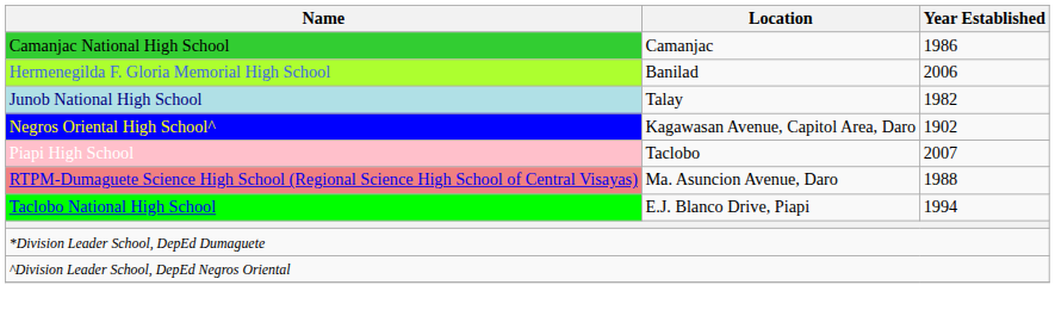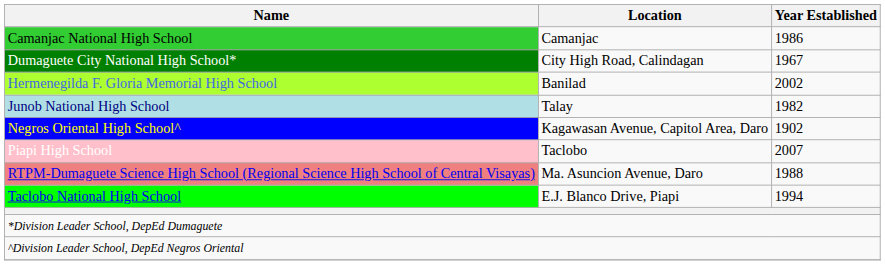+ row: Dumaguete City National High School* | City High Road, Calindagan | 1967
Hermenegilda F. Gloria Memorial High School | Year Established: 2006 -> 2002
